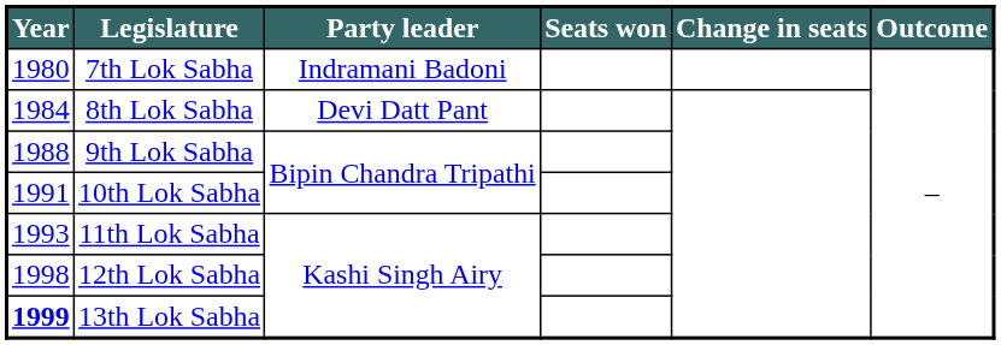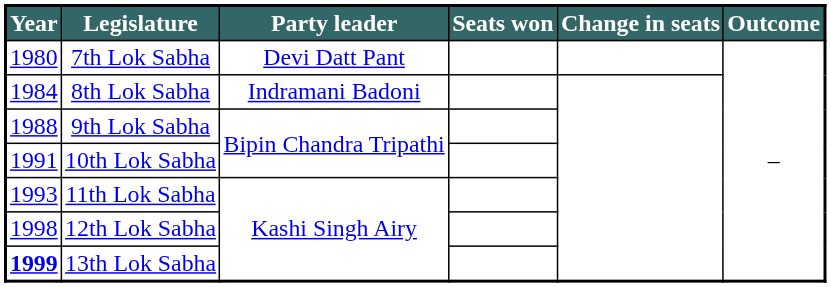7th Lok Sabha | Party leader: Indramani Badoni -> Devi Datt Pant
8th Lok Sabha | Party leader: Devi Datt Pant -> Indramani Badoni
